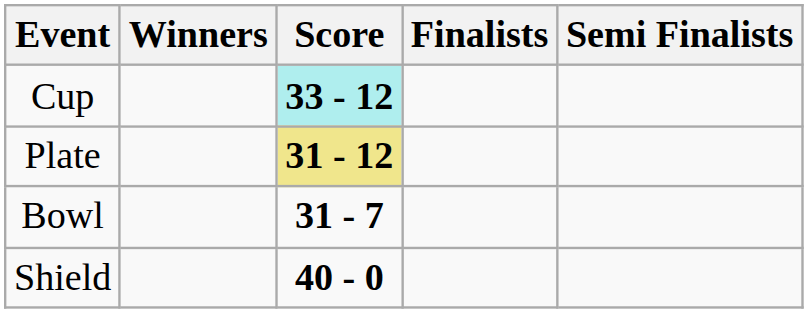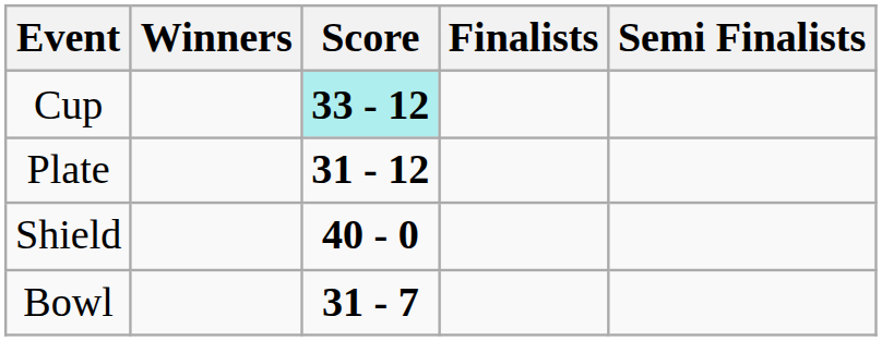Plate | Score: khaki background -> no background
rows swapped: Bowl <-> Shield
